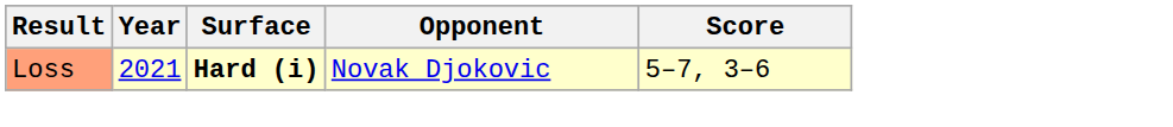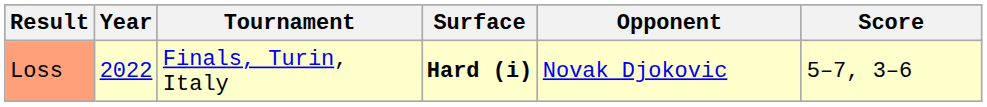+ column: Tournament | Finals, Turin, Italy
Loss | Year: 2021 -> 2022
